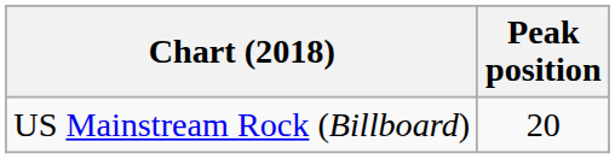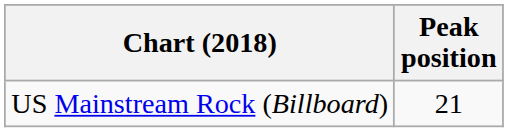US Mainstream Rock (Billboard) | Peak position: 20 -> 21
